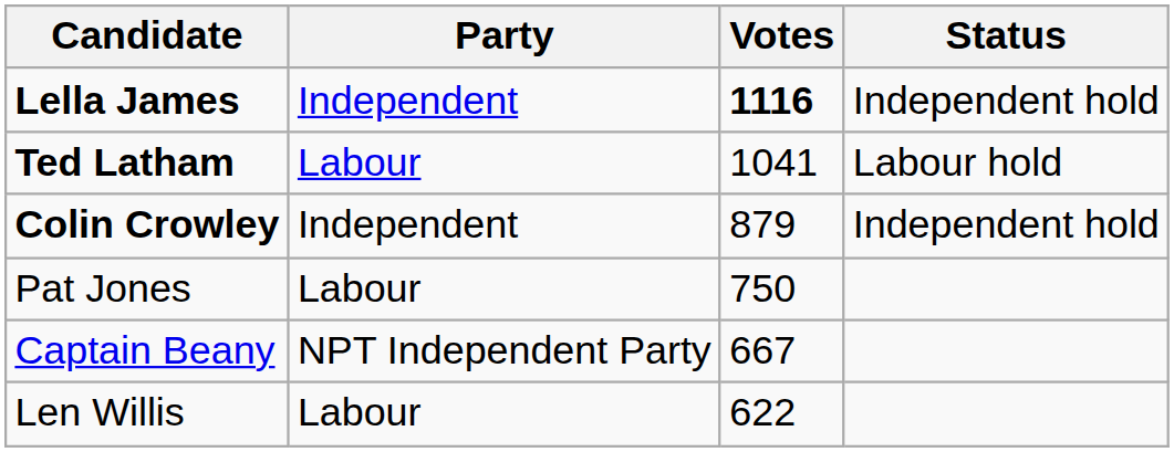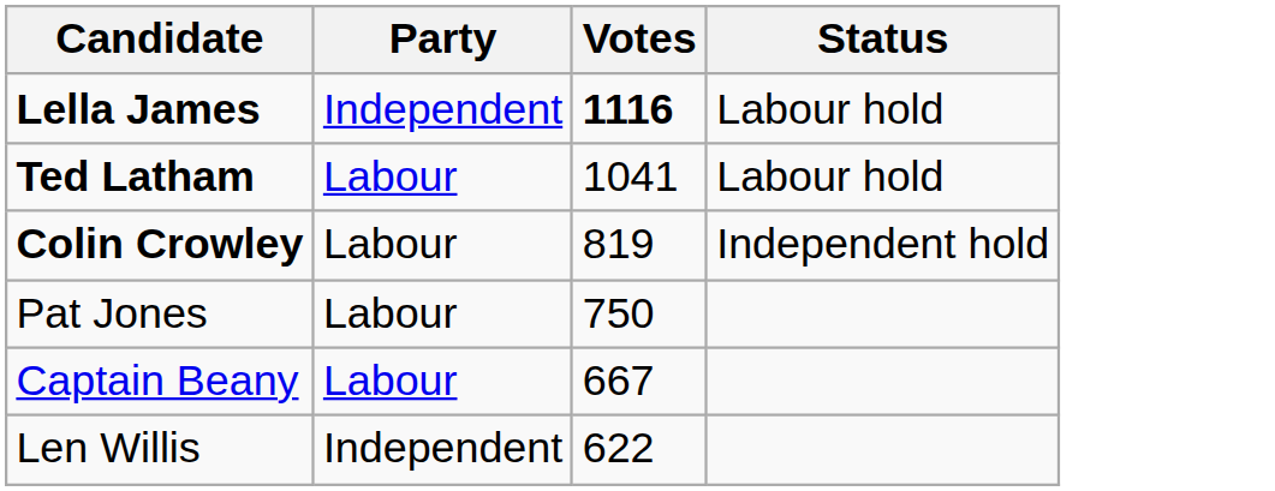Lella James | Status: Independent hold -> Labour hold
Colin Crowley | Party: Independent -> Labour
Colin Crowley | Votes: 879 -> 819
Captain Beany | Party: NPT Independent Party -> Labour
Len Willis | Party: Labour -> Independent
